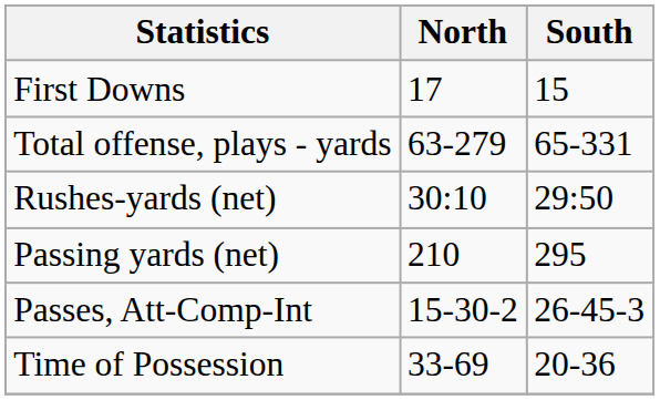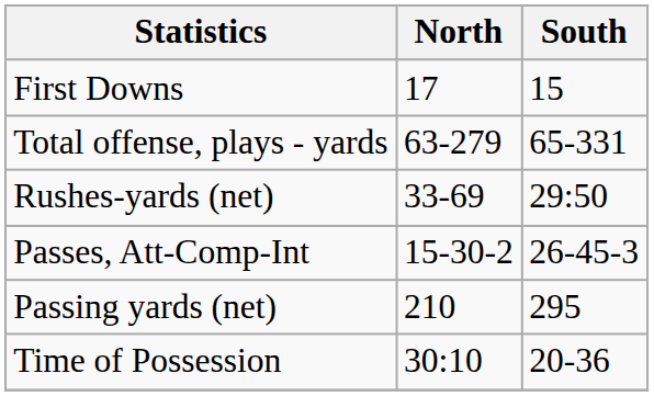Rushes-yards (net) | North: 30:10 -> 33-69
rows swapped: Passing yards (net) <-> Passes, Att-Comp-Int
Time of Possession | North: 33-69 -> 30:10
